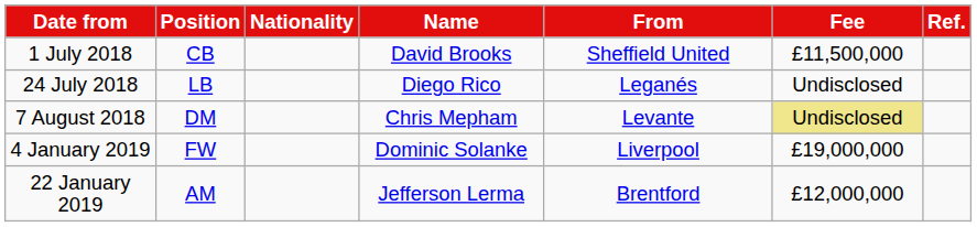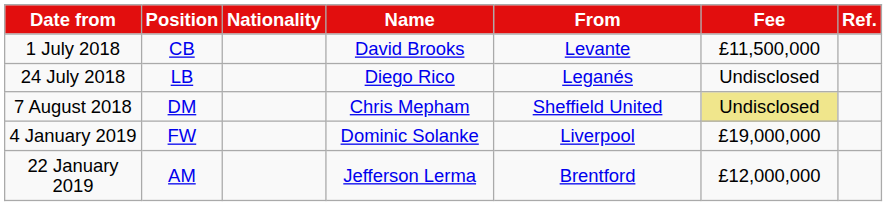1 July 2018 | From: Sheffield United -> Levante
7 August 2018 | From: Levante -> Sheffield United
